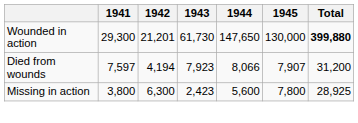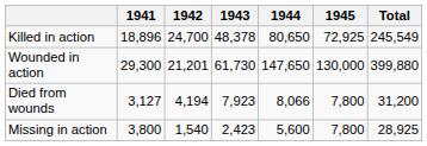+ row: Killed in action | 18,896 | 24,700 | 48,378 | 80,650 | 72,925 | 245,549
Wounded in action | Total: bold -> normal
Died from wounds | 1941: 7,597 -> 3,127
Died from wounds | 1945: 7,907 -> 7,800
Missing in action | 1942: 6,300 -> 1,540
